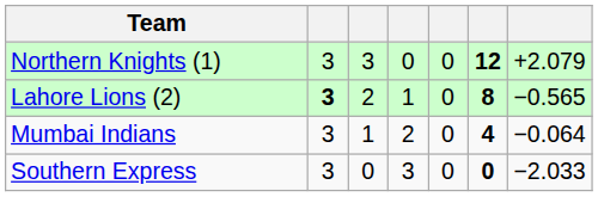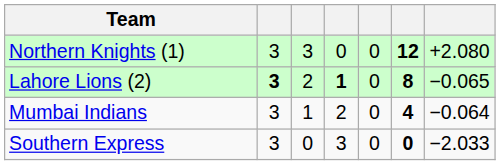Northern Knights (1) | column 7: +2.079 -> +2.080
Lahore Lions (2) | column 4: normal -> bold
Lahore Lions (2) | column 7: −0.565 -> −0.065
